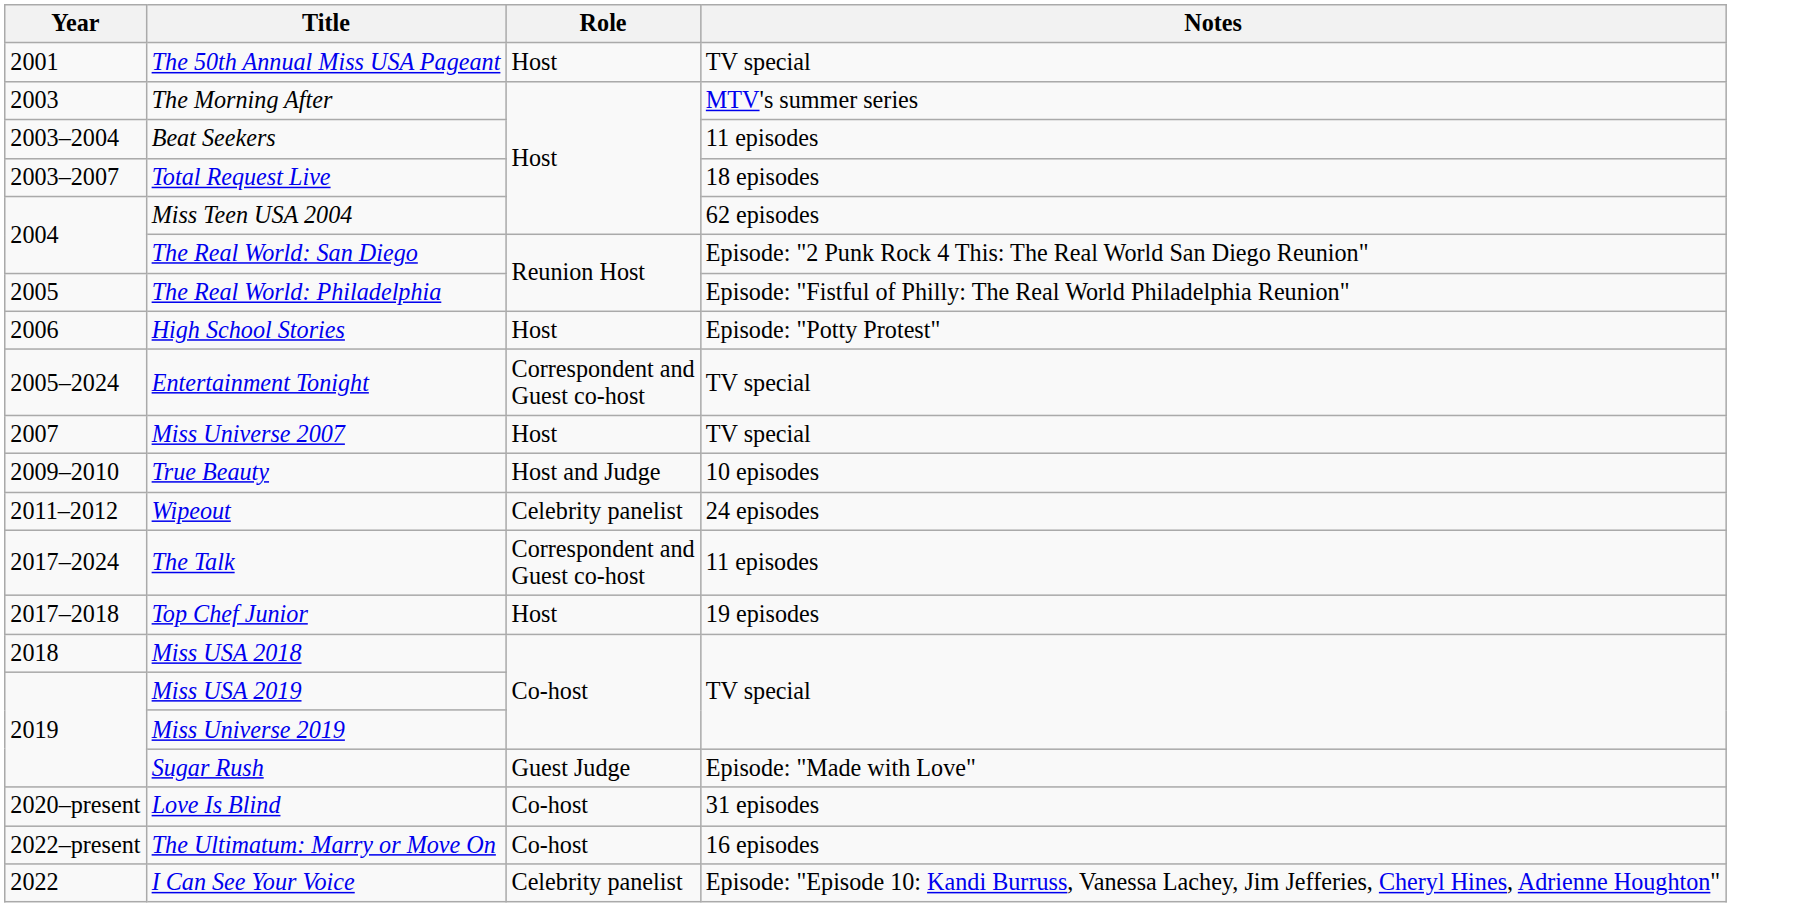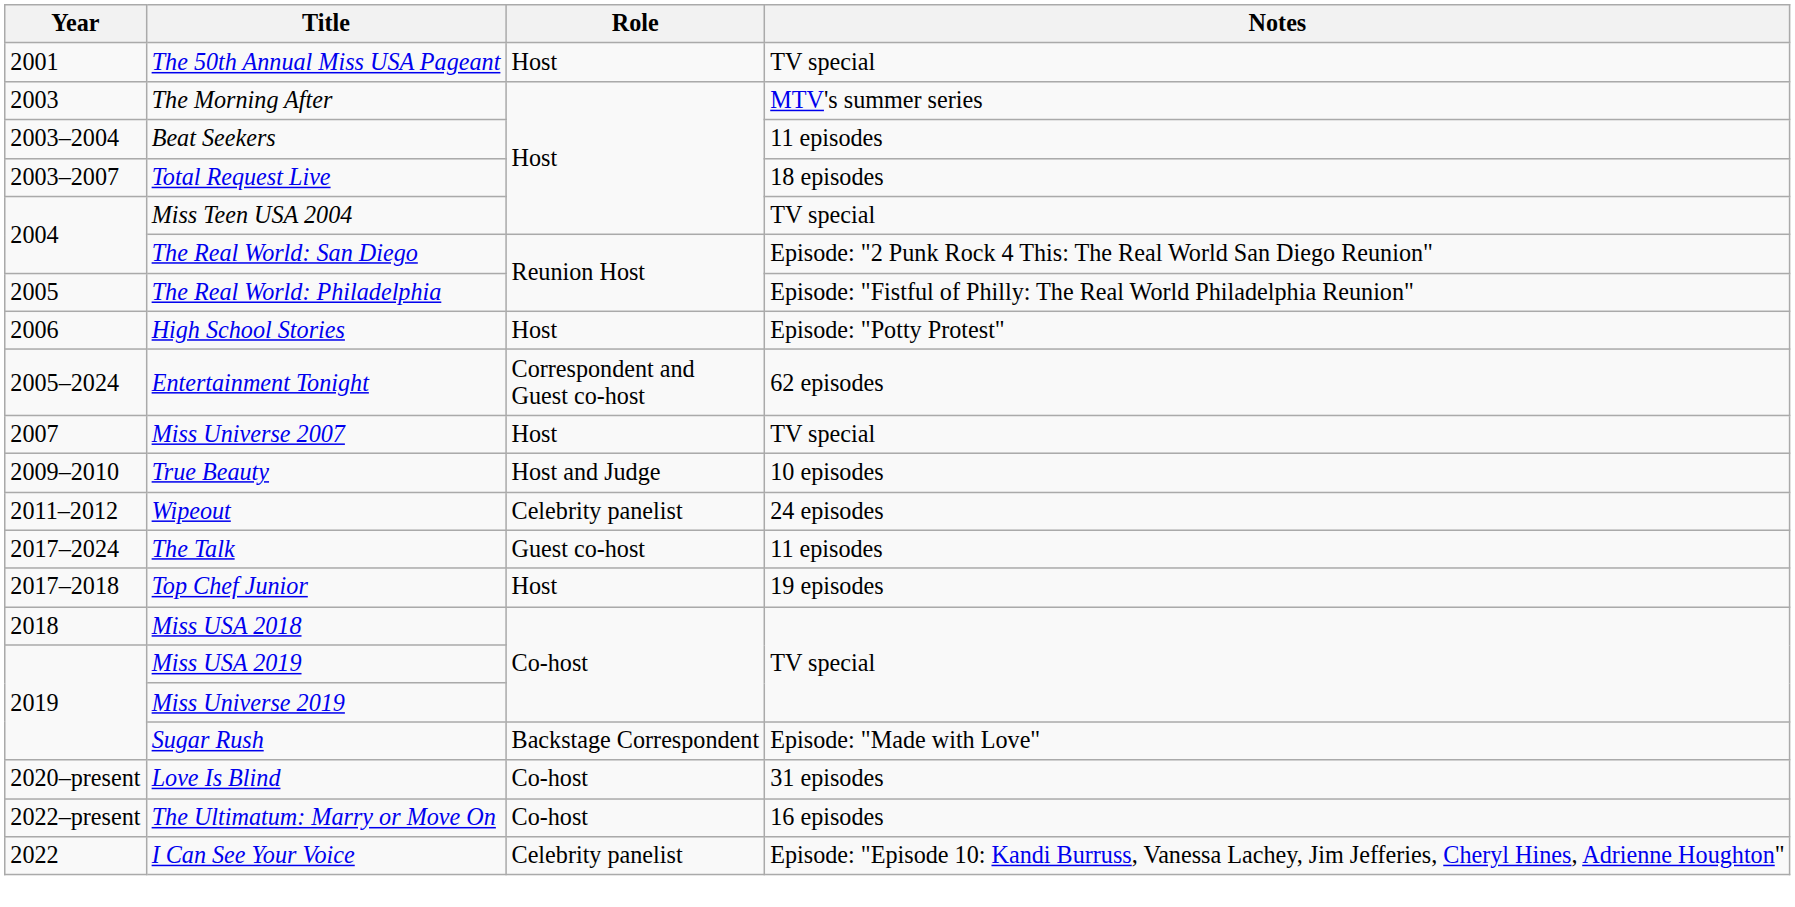Miss Teen USA 2004 | Notes: 62 episodes -> TV special
Entertainment Tonight | Notes: TV special -> 62 episodes
The Talk | Role: Correspondent and Guest co-host -> Guest co-host
Sugar Rush | Role: Guest Judge -> Backstage Correspondent
